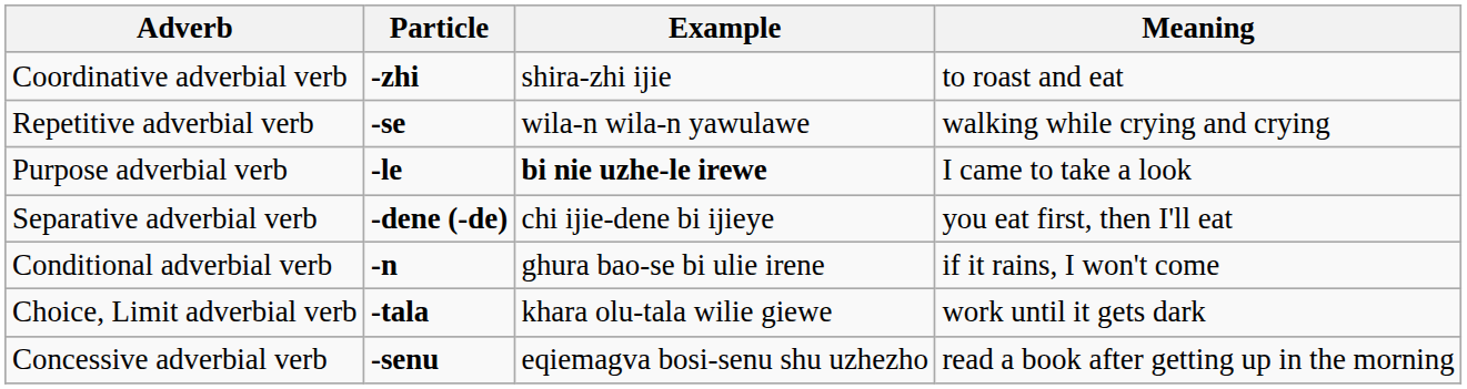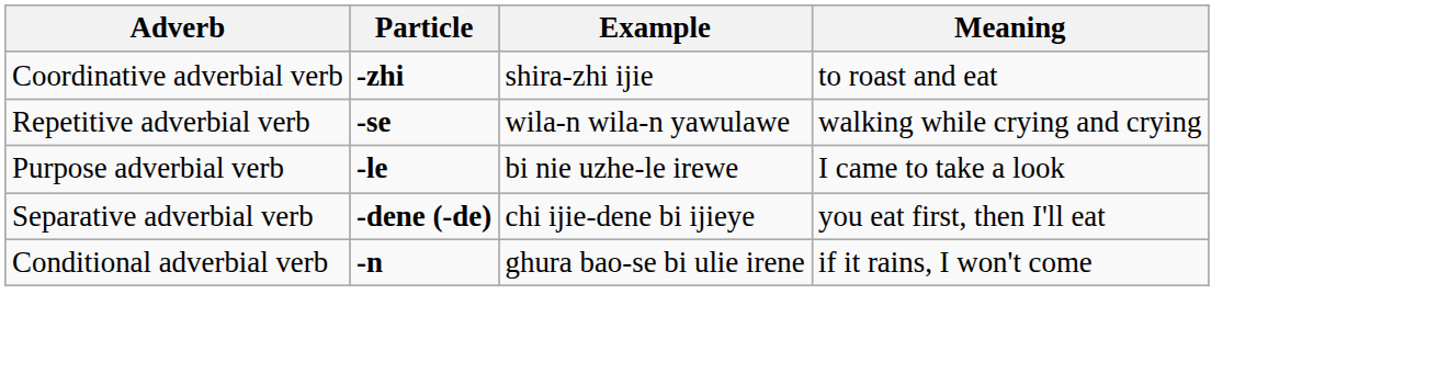Purpose adverbial verb | Example: bold -> normal
- row: Choice, Limit adverbial verb | -tala | khara olu-tala wilie giewe | work until it gets dark
- row: Concessive adverbial verb | -senu | eqiemagva bosi-senu shu uzhezho | read a book after getting up in the morning
